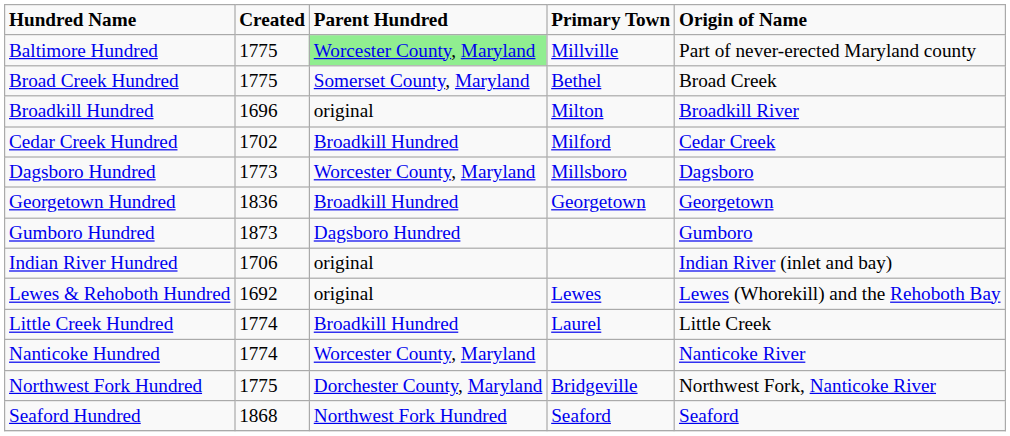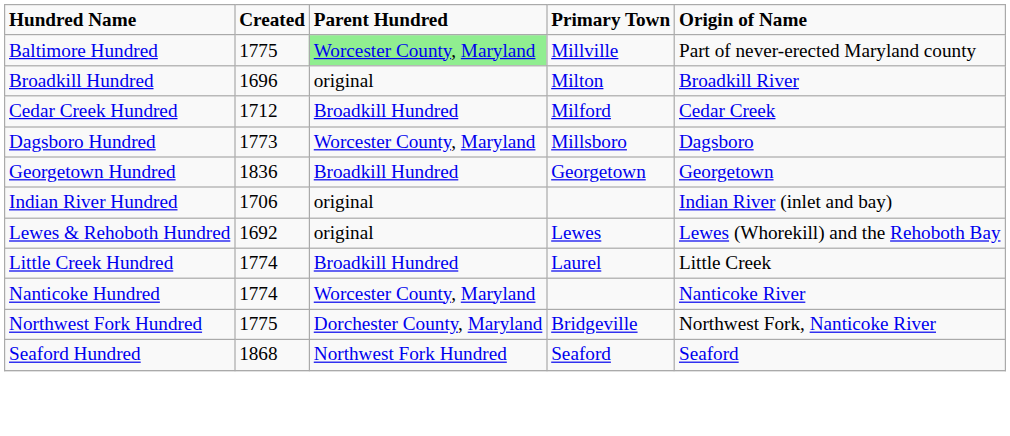- row: Broad Creek Hundred | 1775 | Somerset County, Maryland | Bethel | Broad Creek
Cedar Creek Hundred | Created: 1702 -> 1712
- row: Gumboro Hundred | 1873 | Dagsboro Hundred | Gumboro
